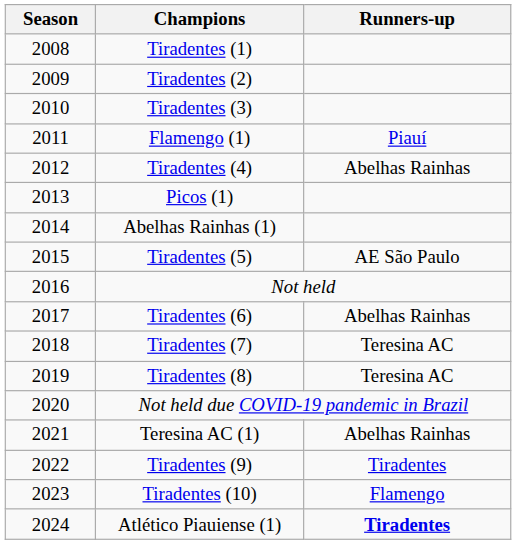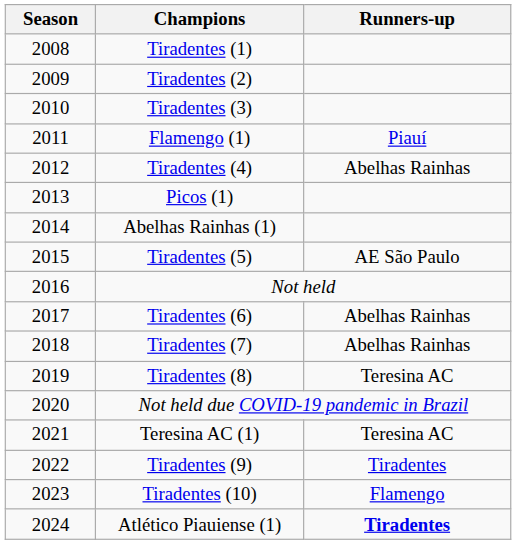Tiradentes (7) | Runners-up: Teresina AC -> Abelhas Rainhas
Teresina AC (1) | Runners-up: Abelhas Rainhas -> Teresina AC
